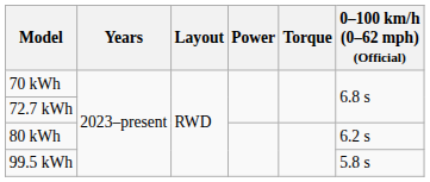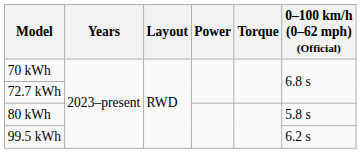80 kWh | 0–100 km/h (0–62 mph) (Official): 6.2 s -> 5.8 s
99.5 kWh | 0–100 km/h (0–62 mph) (Official): 5.8 s -> 6.2 s
